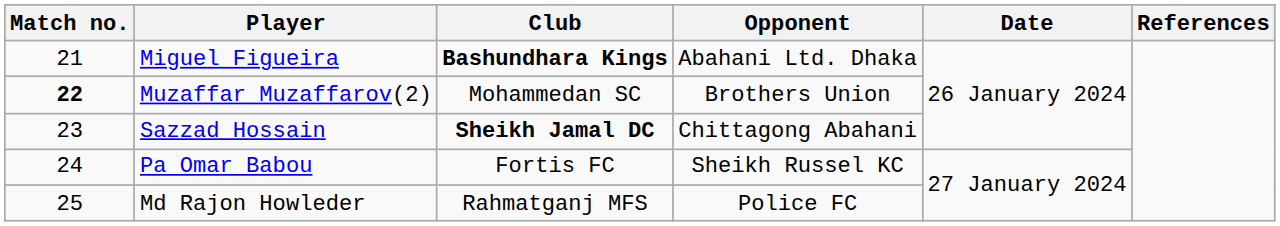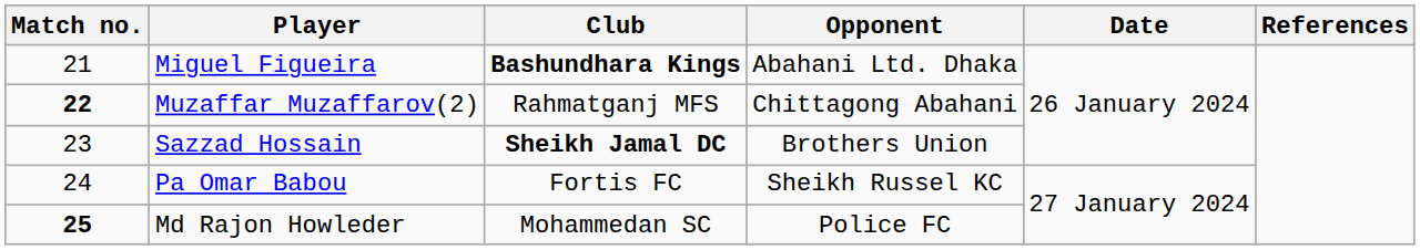Muzaffar Muzaffarov(2) | Club: Mohammedan SC -> Rahmatganj MFS
Muzaffar Muzaffarov(2) | Opponent: Brothers Union -> Chittagong Abahani
Sazzad Hossain | Opponent: Chittagong Abahani -> Brothers Union
Md Rajon Howleder | Match no.: normal -> bold
Md Rajon Howleder | Club: Rahmatganj MFS -> Mohammedan SC
